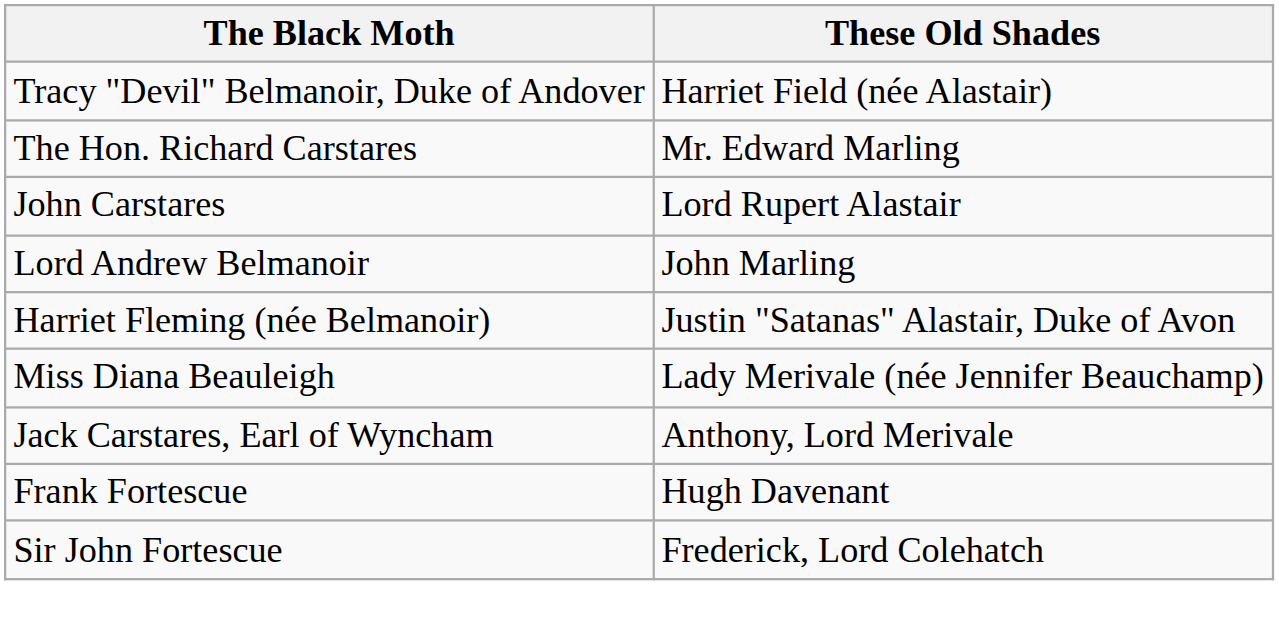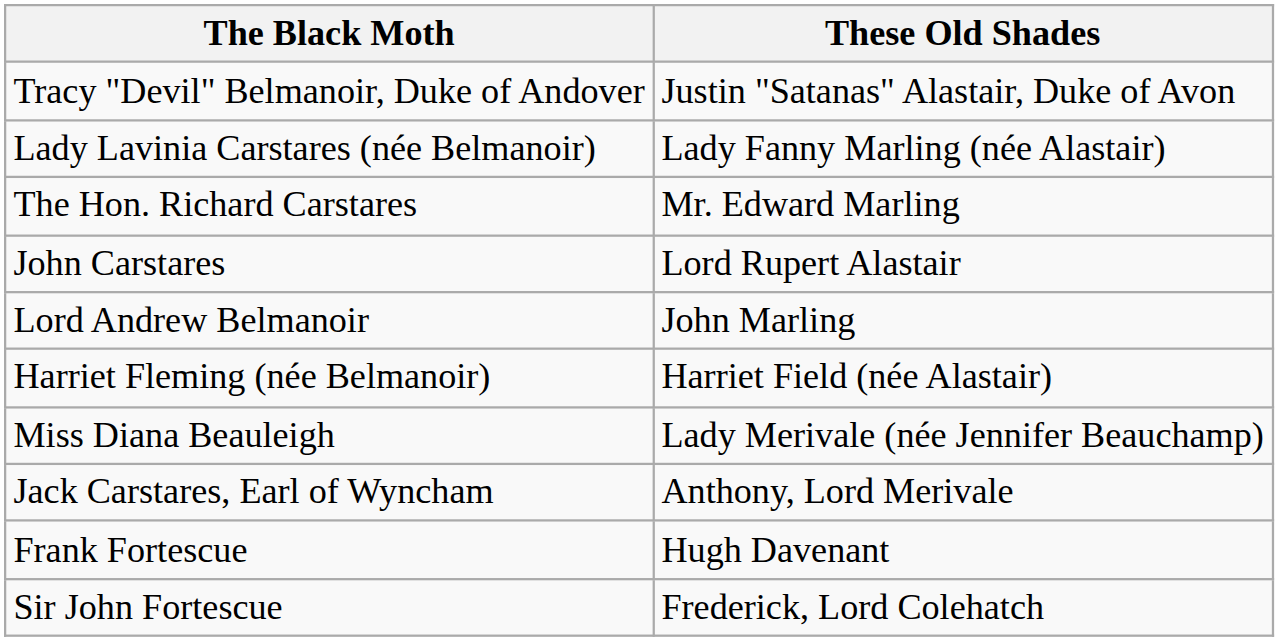Tracy "Devil" Belmanoir, Duke of Andover | These Old Shades: Harriet Field (née Alastair) -> Justin "Satanas" Alastair, Duke of Avon
+ row: Lady Lavinia Carstares (née Belmanoir) | Lady Fanny Marling (née Alastair)
Harriet Fleming (née Belmanoir) | These Old Shades: Justin "Satanas" Alastair, Duke of Avon -> Harriet Field (née Alastair)
